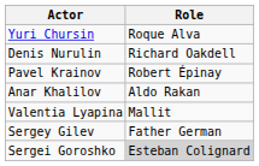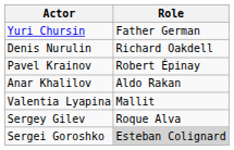Yuri Chursin | Role: Roque Alva -> Father German
Sergey Gilev | Role: Father German -> Roque Alva
